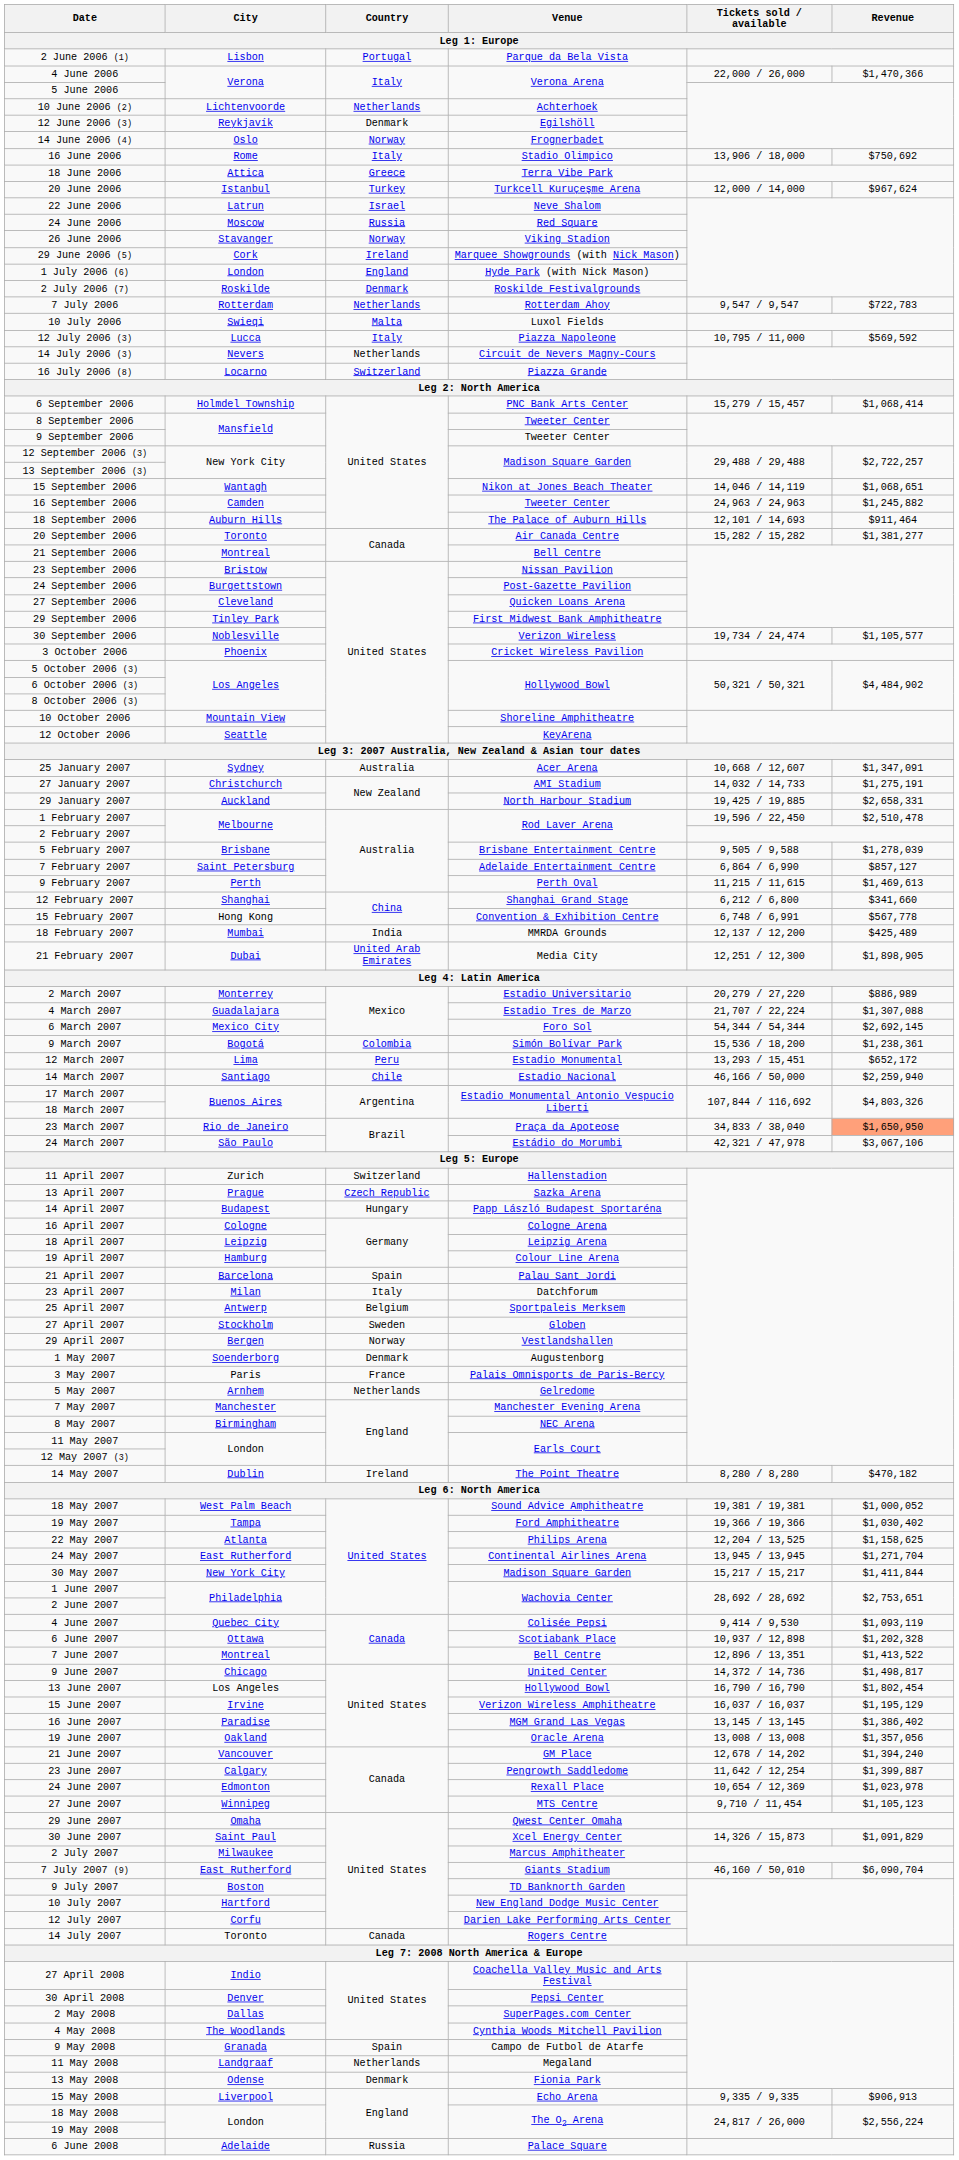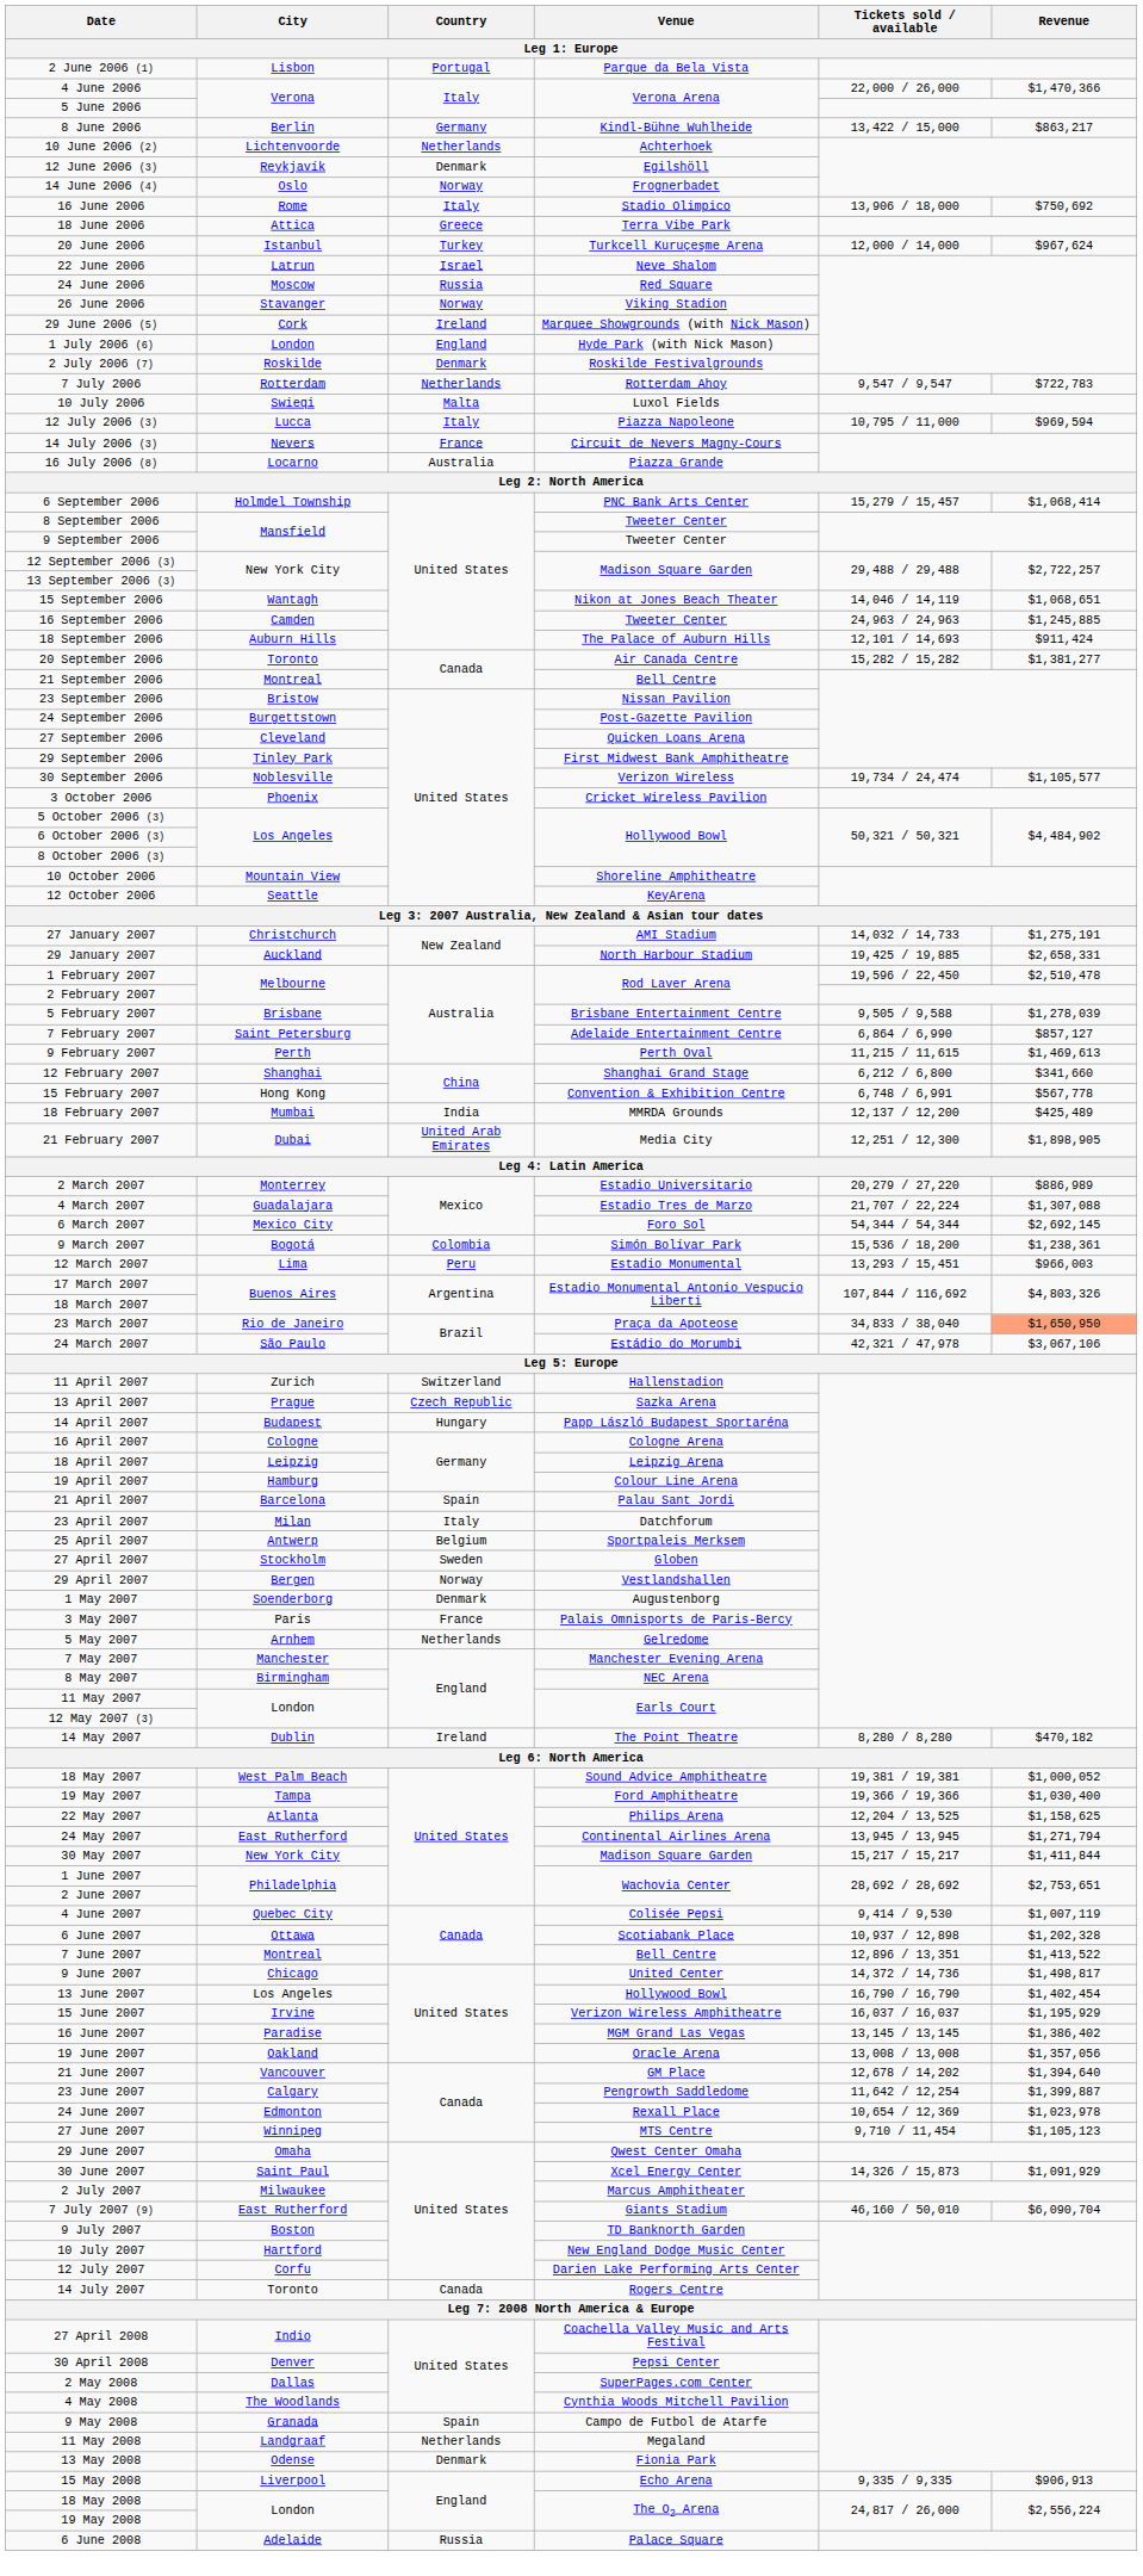+ row: 8 June 2006 | Berlin | Germany | Kindl-Bühne Wuhlheide | 13,422 / 15,000 | $863,217
12 July 2006 (3) | Revenue: $569,592 -> $969,594
14 July 2006 (3) | Country: Netherlands -> France
16 July 2006 (8) | Country: Switzerland -> Australia
16 September 2006 | Revenue: $1,245,882 -> $1,245,885
18 September 2006 | Revenue: $911,464 -> $911,424
- row: 25 January 2007 | Sydney | Australia | Acer Arena | 10,668 / 12,607 | $1,347,091
12 March 2007 | Revenue: $652,172 -> $966,003
- row: 14 March 2007 | Santiago | Chile | Estadio Nacional | 46,166 / 50,000 | $2,259,940
19 May 2007 | Revenue: $1,030,402 -> $1,030,400
24 May 2007 | Revenue: $1,271,704 -> $1,271,794
4 June 2007 | Revenue: $1,093,119 -> $1,007,119
13 June 2007 | Revenue: $1,802,454 -> $1,402,454
15 June 2007 | Revenue: $1,195,129 -> $1,195,929
21 June 2007 | Revenue: $1,394,240 -> $1,394,640
30 June 2007 | Revenue: $1,091,829 -> $1,091,929
